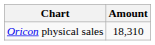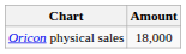Oricon physical sales | Amount: 18,310 -> 18,000
